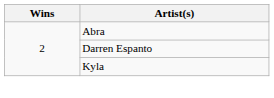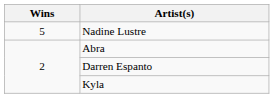+ row: 5 | Nadine Lustre
